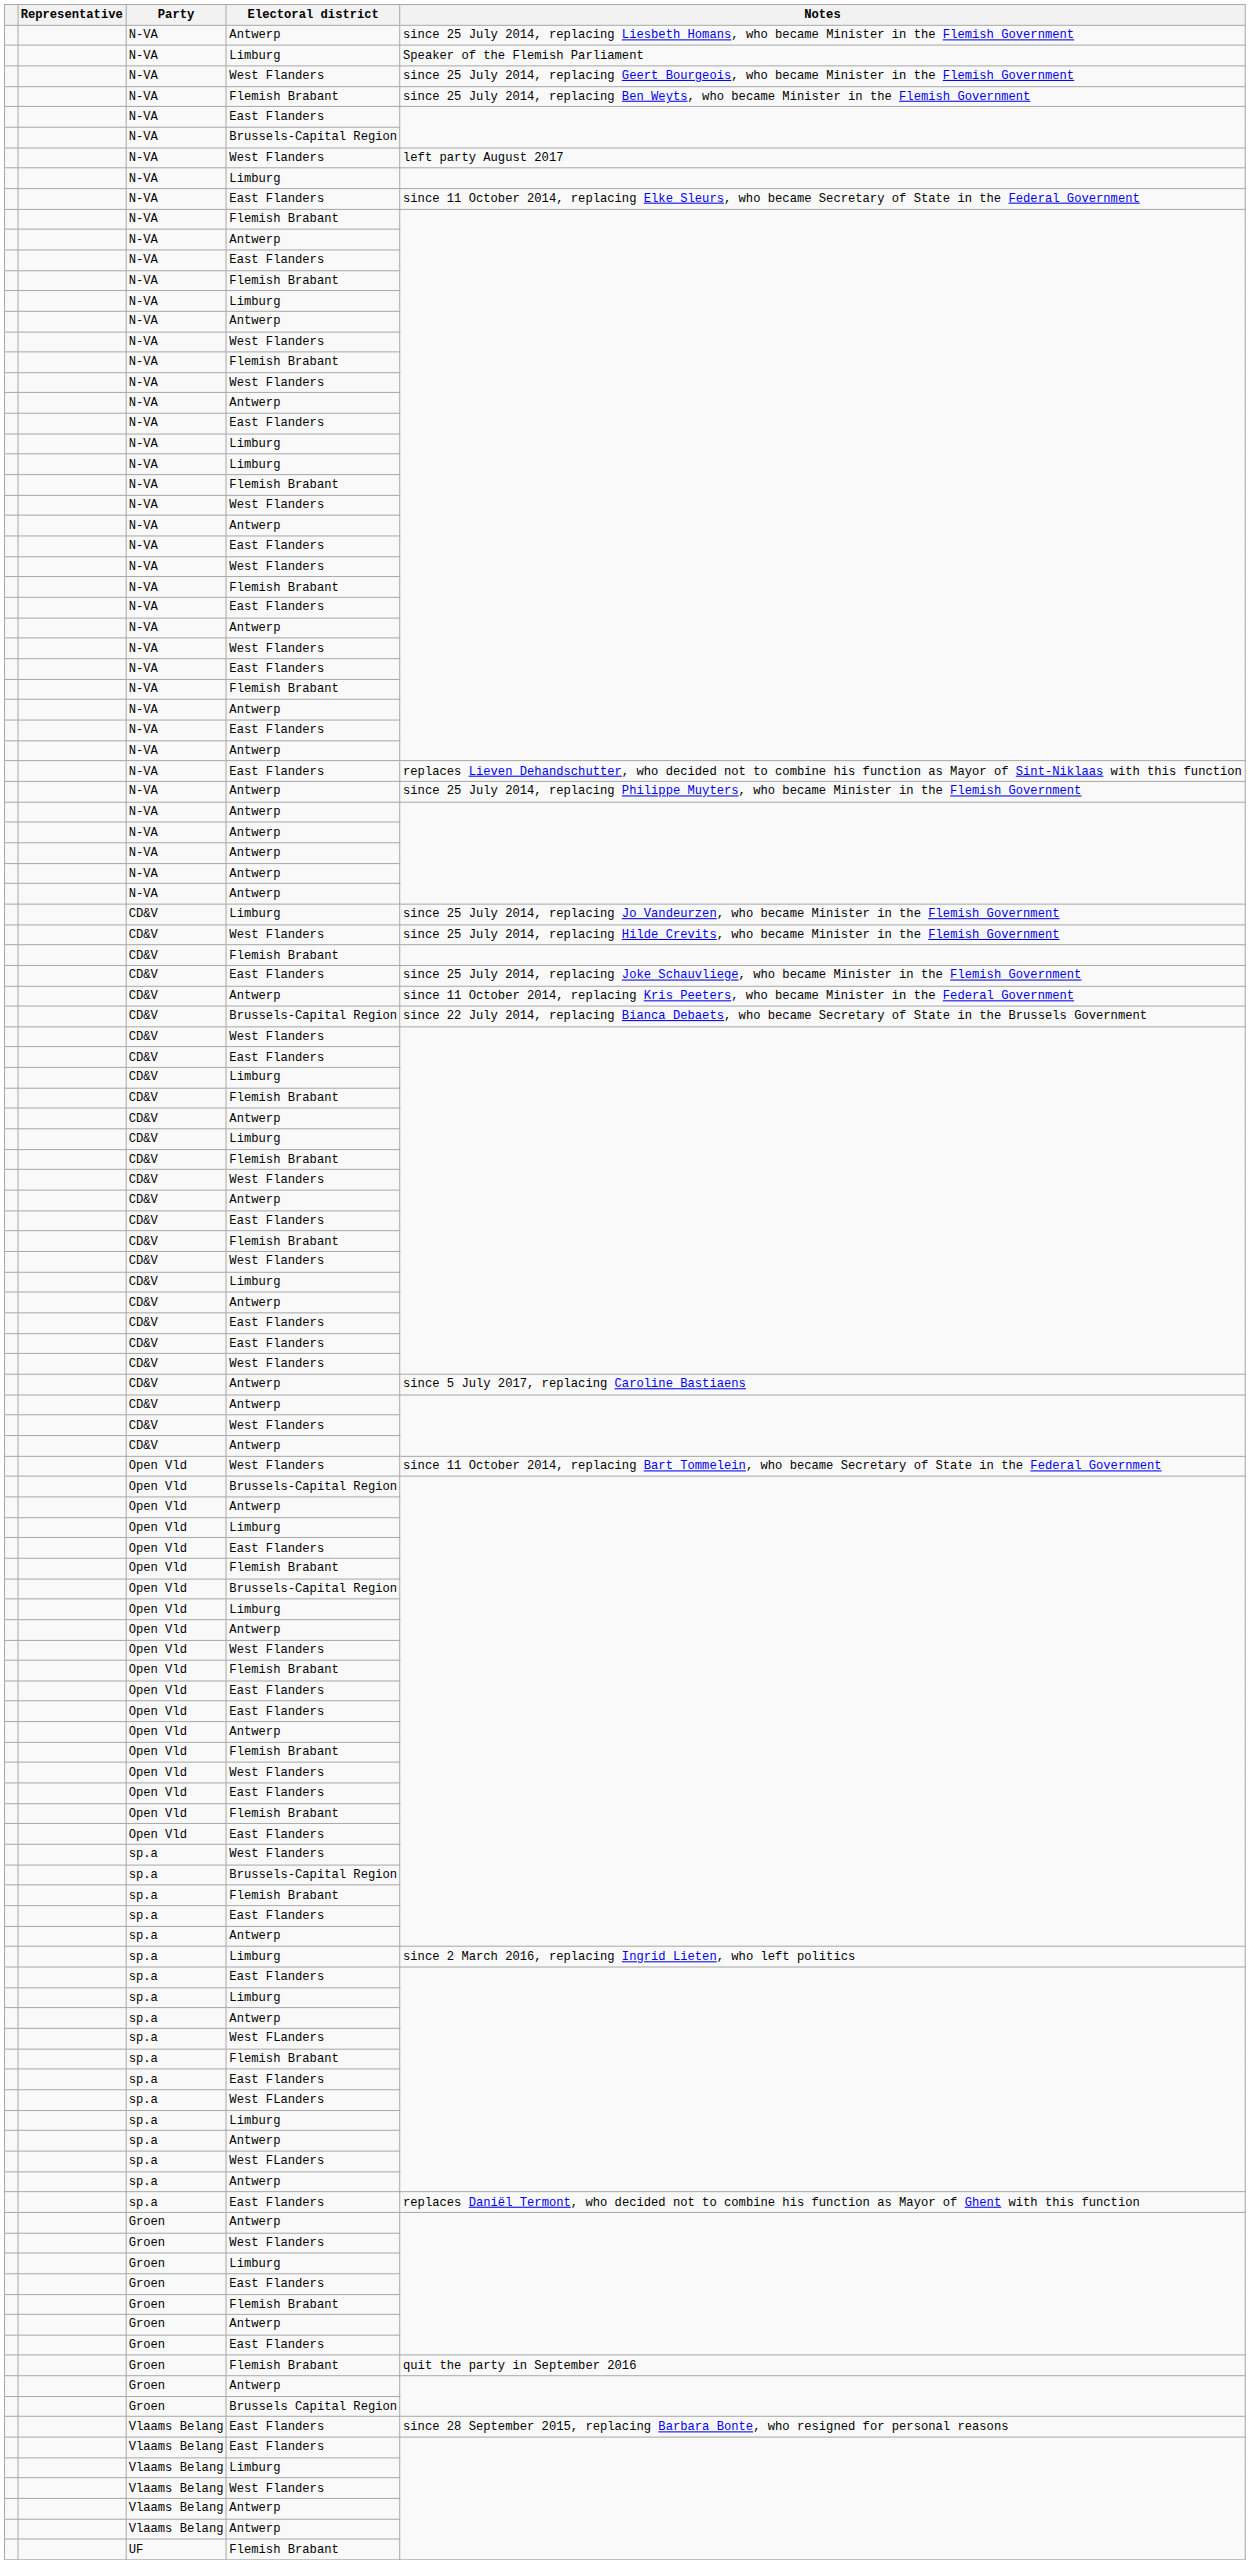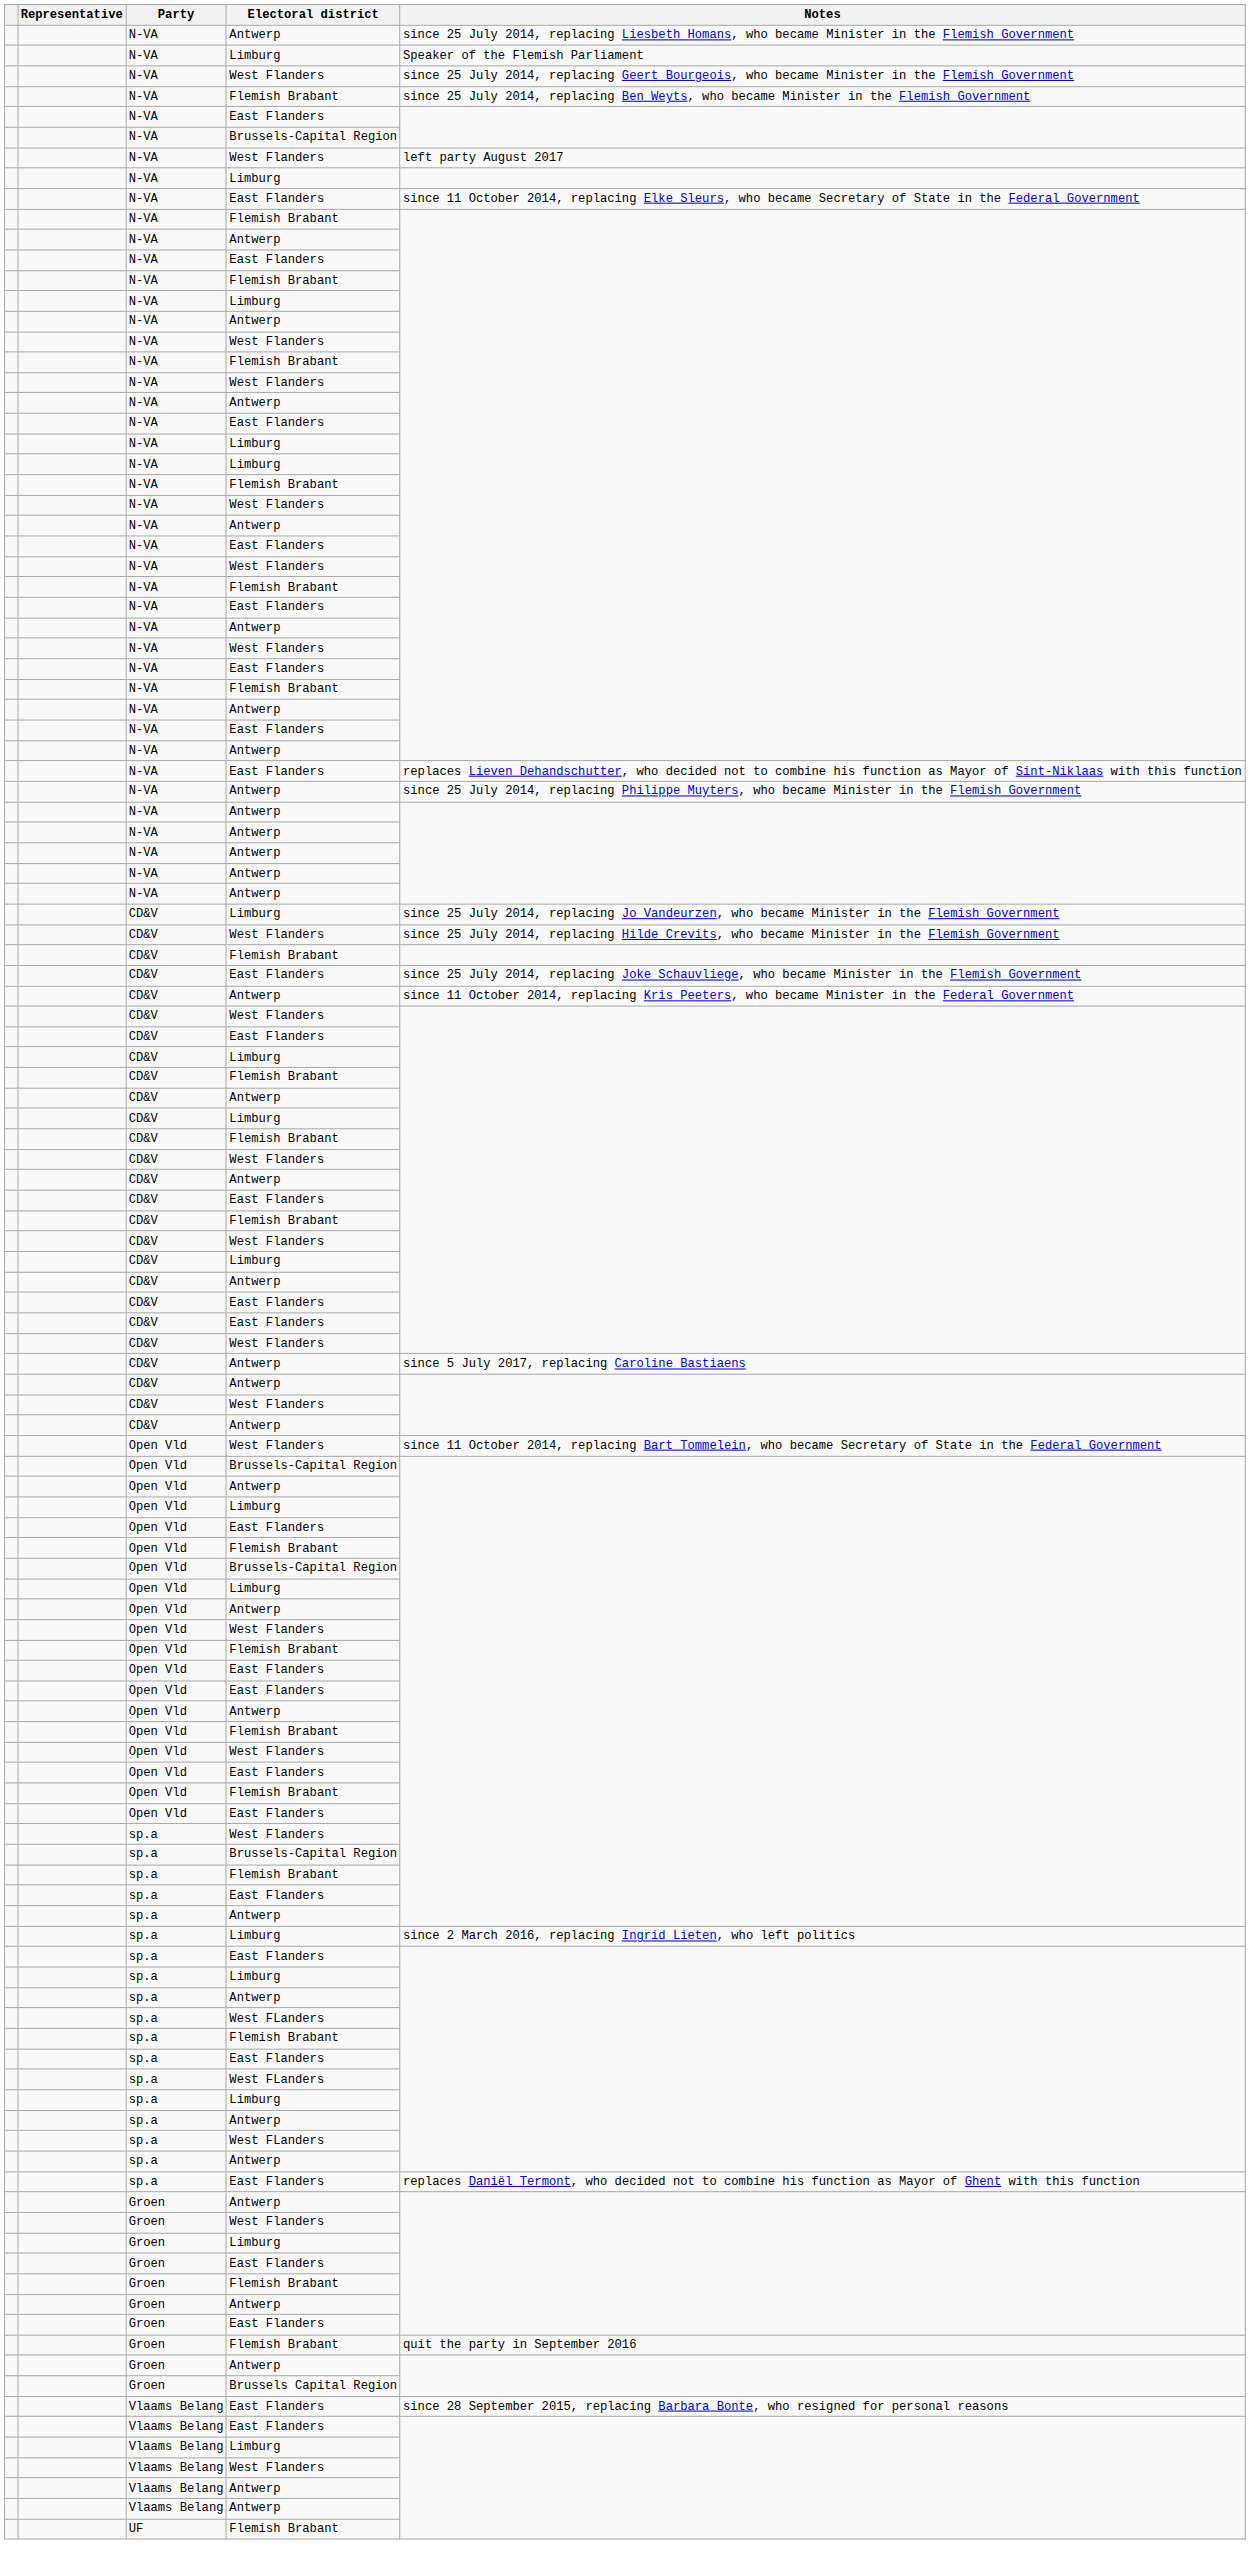- row: CD&V | Brussels-Capital Region | since 22 July 2014, replacing Bianca Debaets, who became Secretary of State in the Brussels Government
